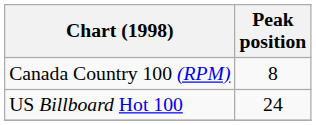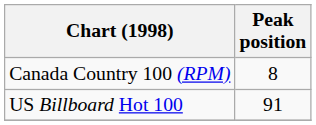US Billboard Hot 100 | Peak position: 24 -> 91
